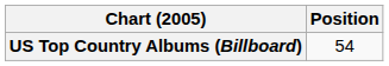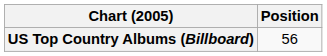US Top Country Albums (Billboard) | Position: 54 -> 56
